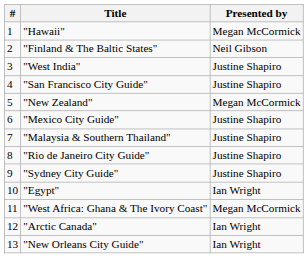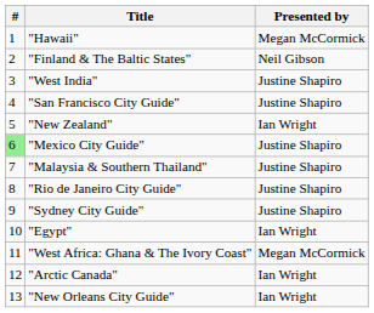"New Zealand" | Presented by: Megan McCormick -> Ian Wright
"Mexico City Guide" | #: no background -> lightgreen background
